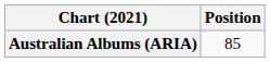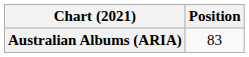Australian Albums (ARIA) | Position: 85 -> 83
